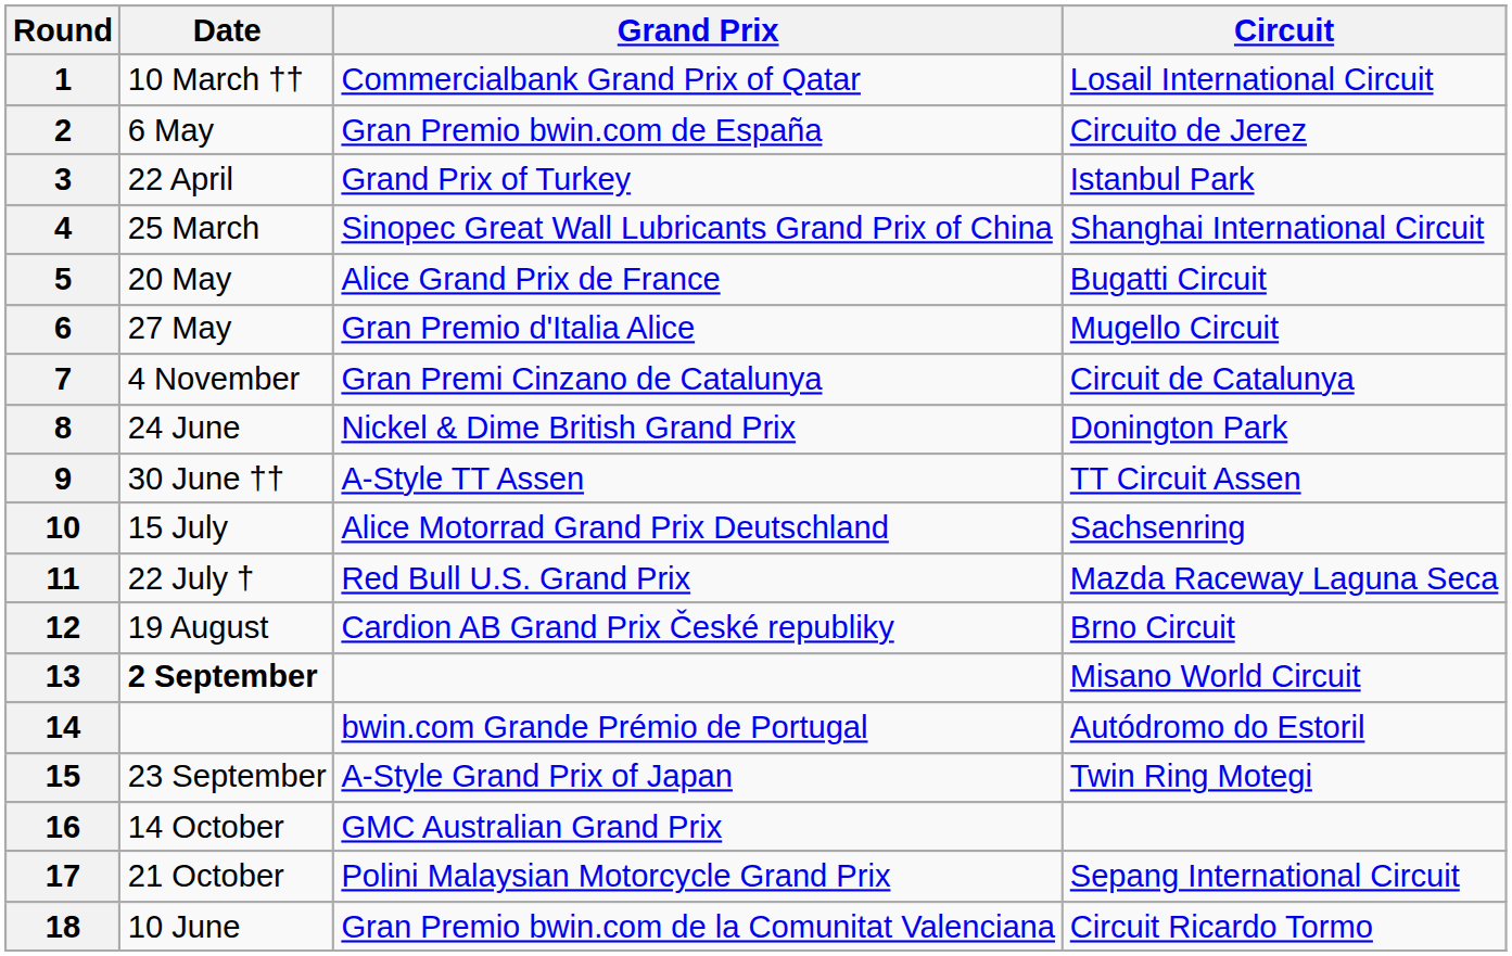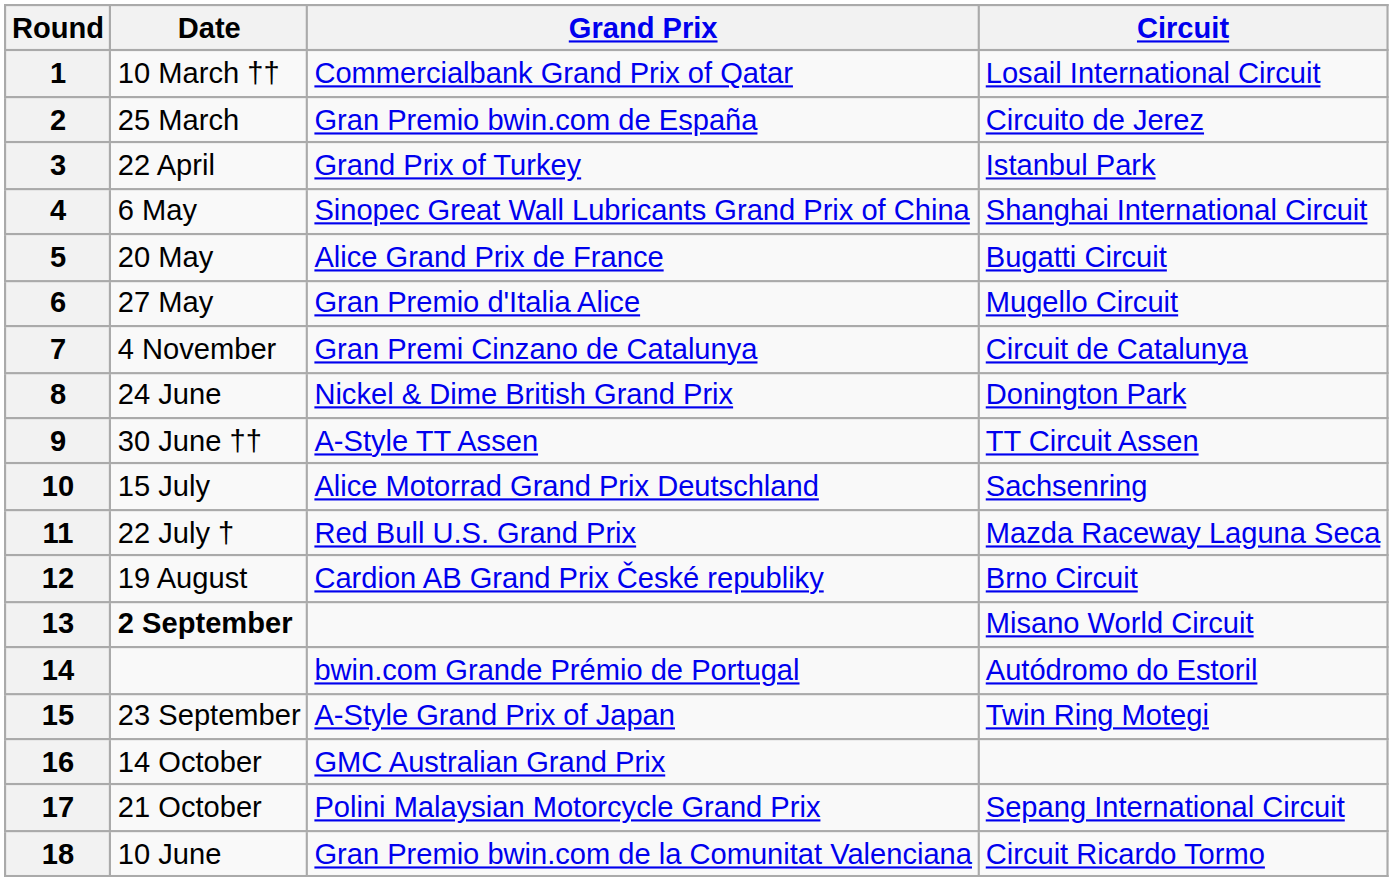2 | Date: 6 May -> 25 March
4 | Date: 25 March -> 6 May
